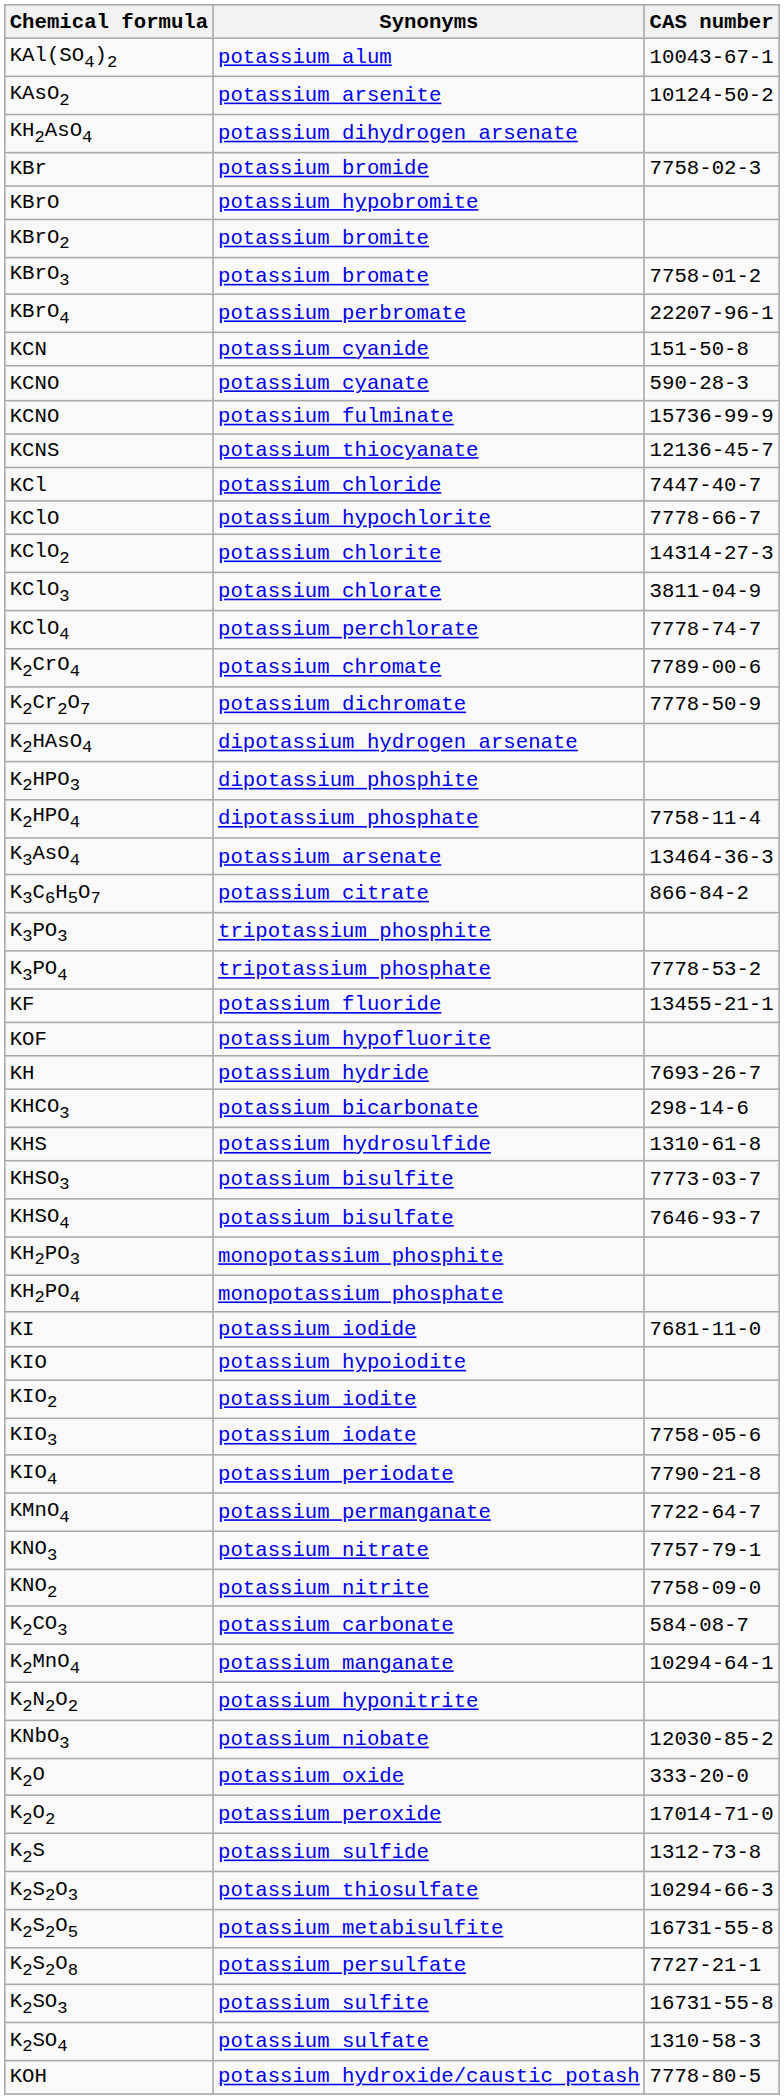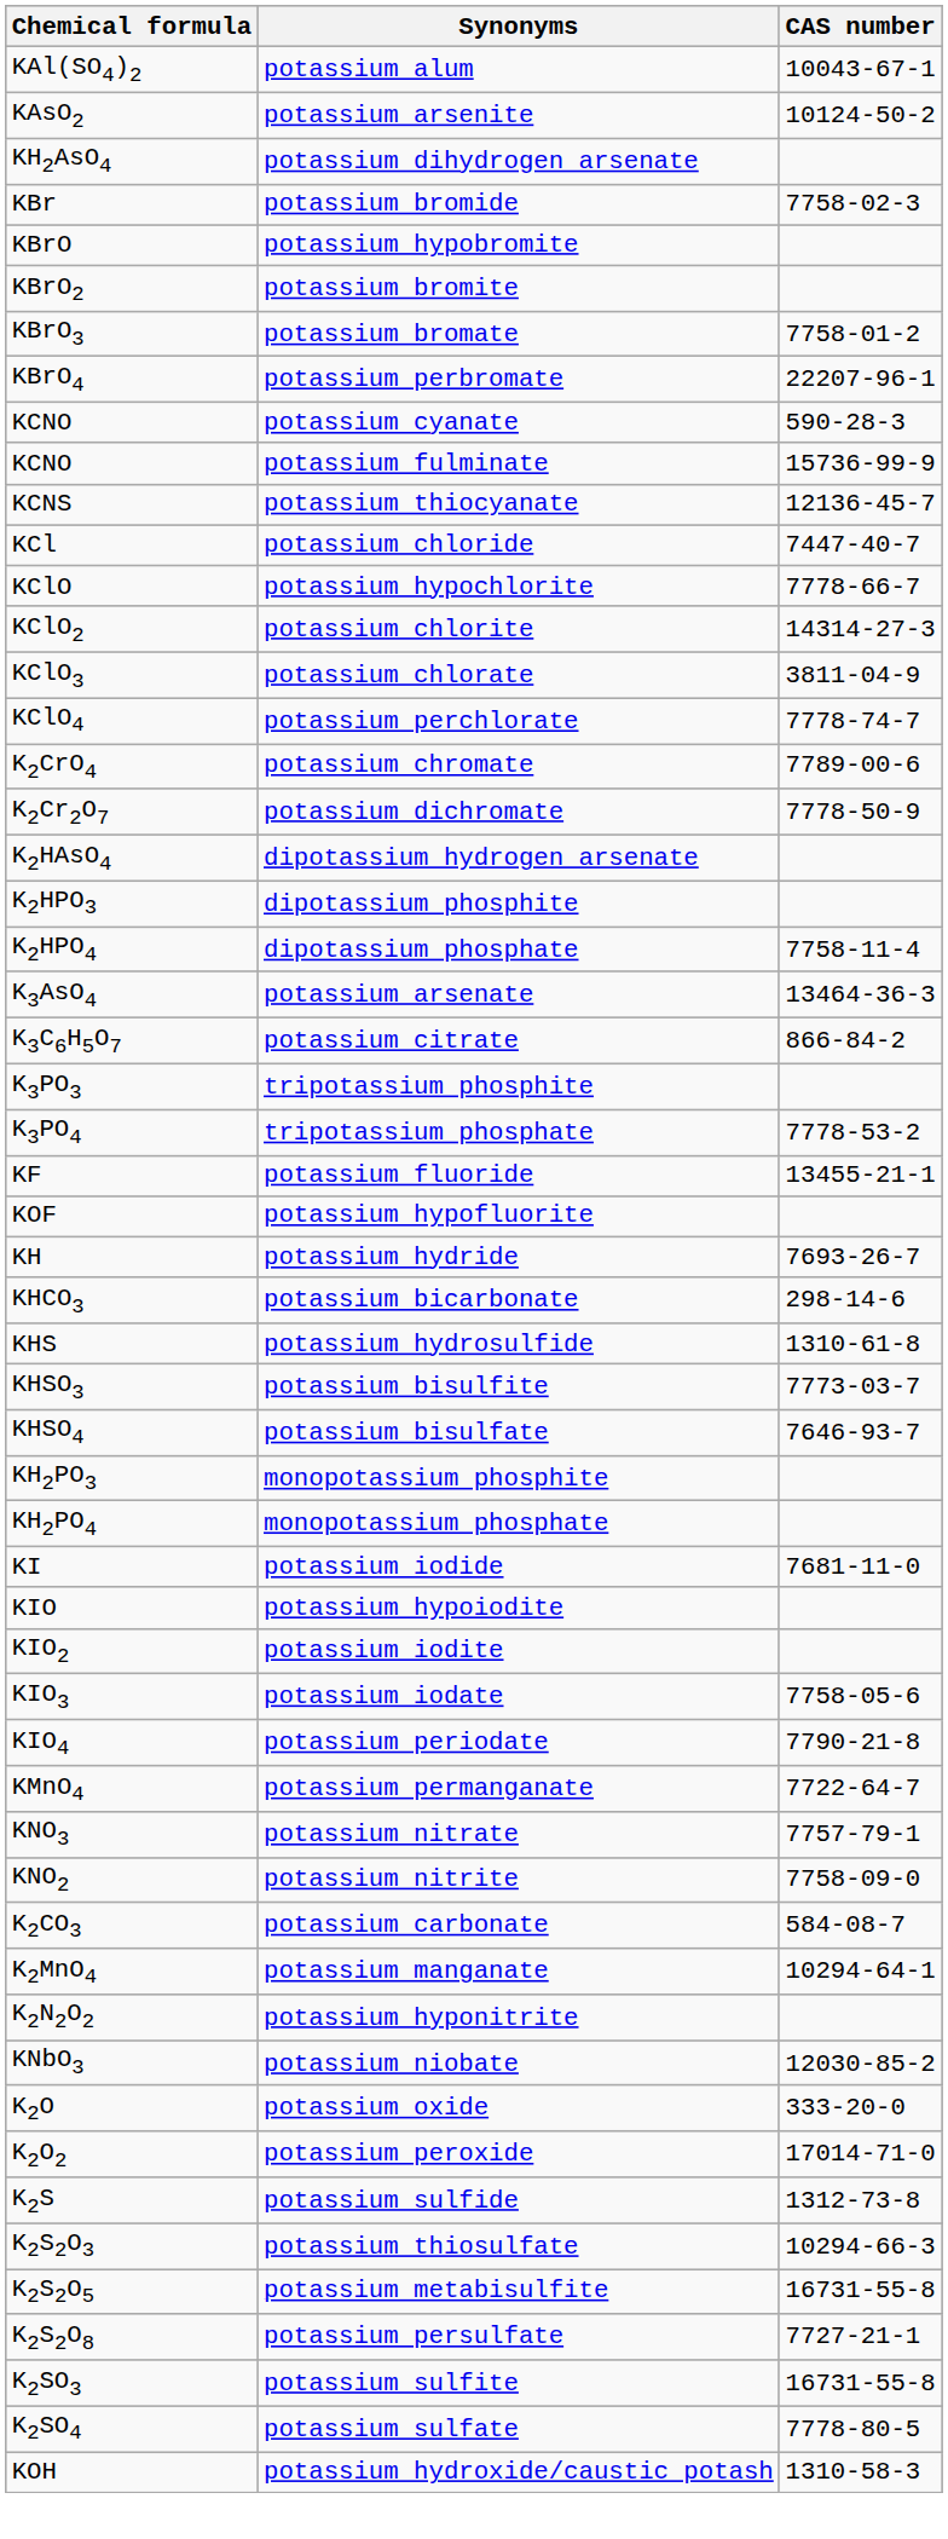- row: KCN | potassium cyanide | 151-50-8
potassium sulfate | CAS number: 1310-58-3 -> 7778-80-5
potassium hydroxide/caustic potash | CAS number: 7778-80-5 -> 1310-58-3
